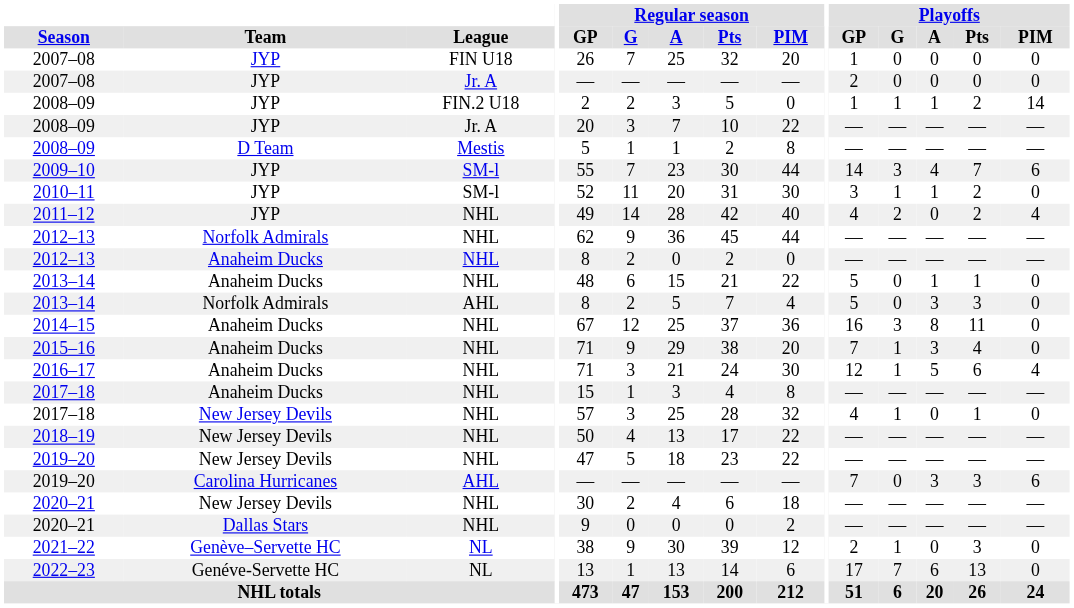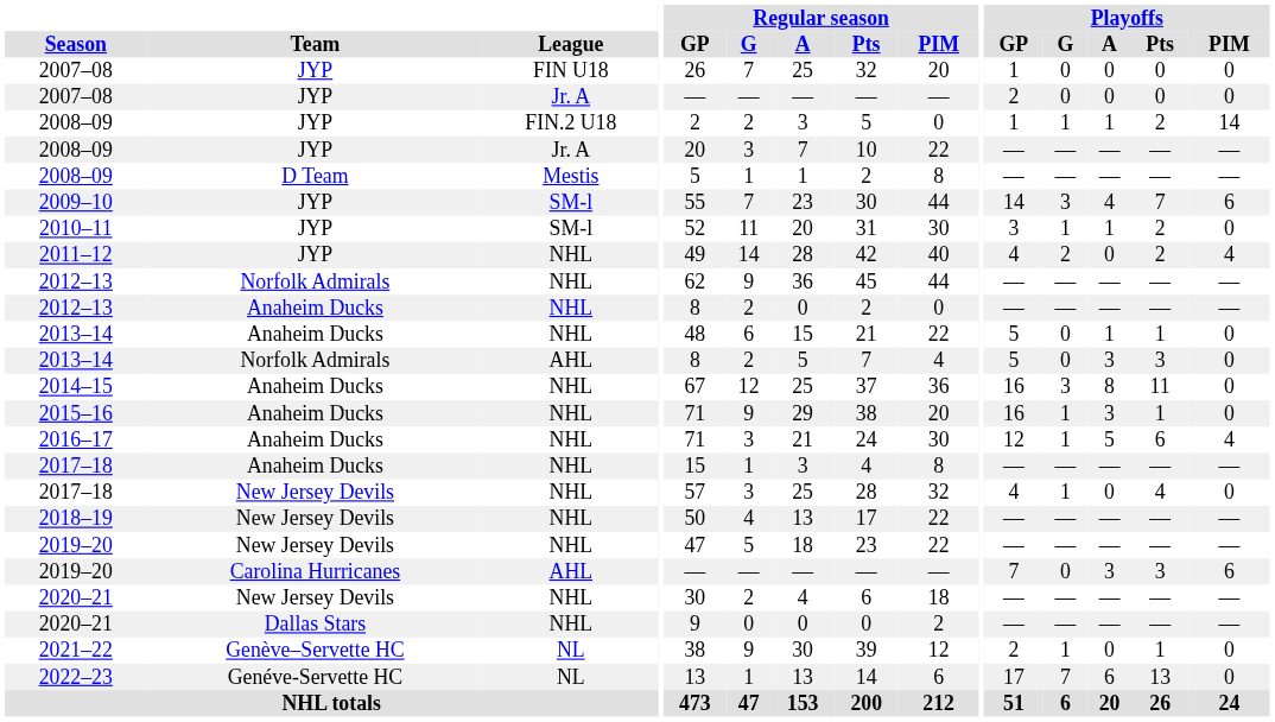2015–16 | Playoffs / GP: 7 -> 16
2015–16 | Playoffs / Pts: 4 -> 1
2017–18 / New Jersey Devils | Playoffs / Pts: 1 -> 4
2021–22 | Playoffs / Pts: 3 -> 1
